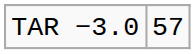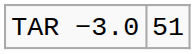TAR −3.0 | column 2: 57 -> 51
